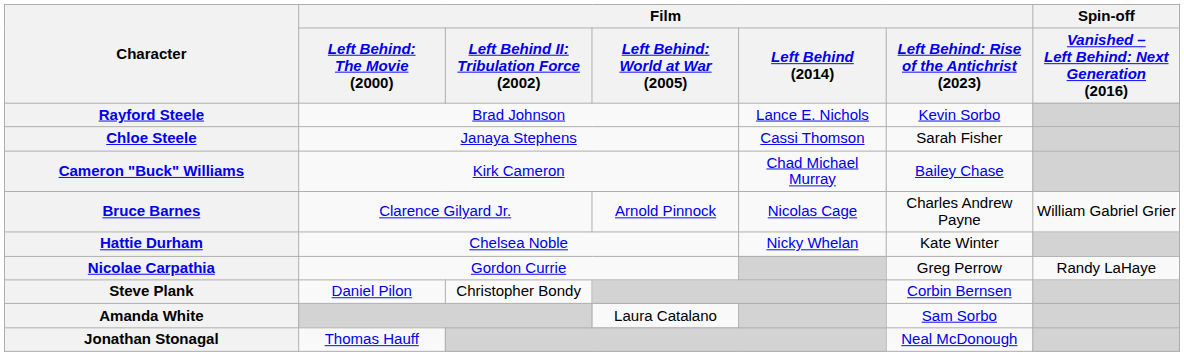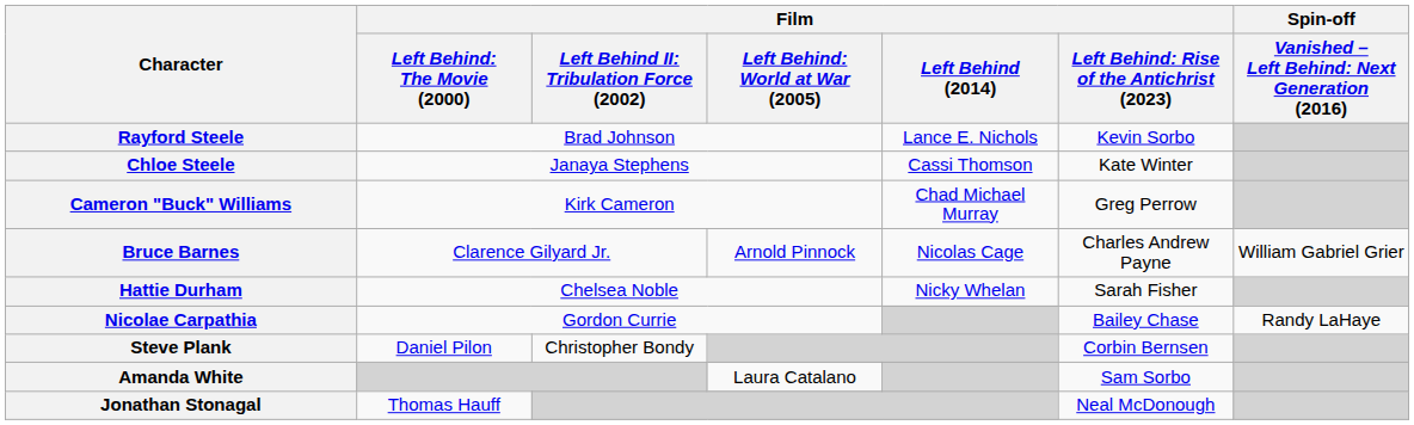Chloe Steele | column 6: Sarah Fisher -> Kate Winter
Cameron "Buck" Williams | column 6: Bailey Chase -> Greg Perrow
Hattie Durham | column 6: Kate Winter -> Sarah Fisher
Nicolae Carpathia | column 6: Greg Perrow -> Bailey Chase
